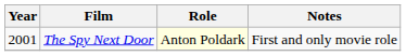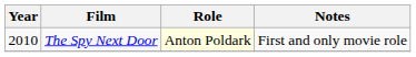The Spy Next Door | Year: 2001 -> 2010
